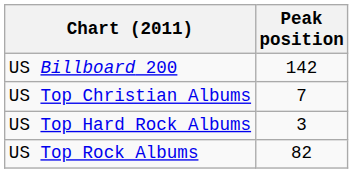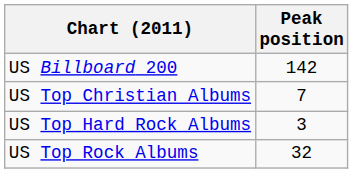US Top Rock Albums | Peak position: 82 -> 32
